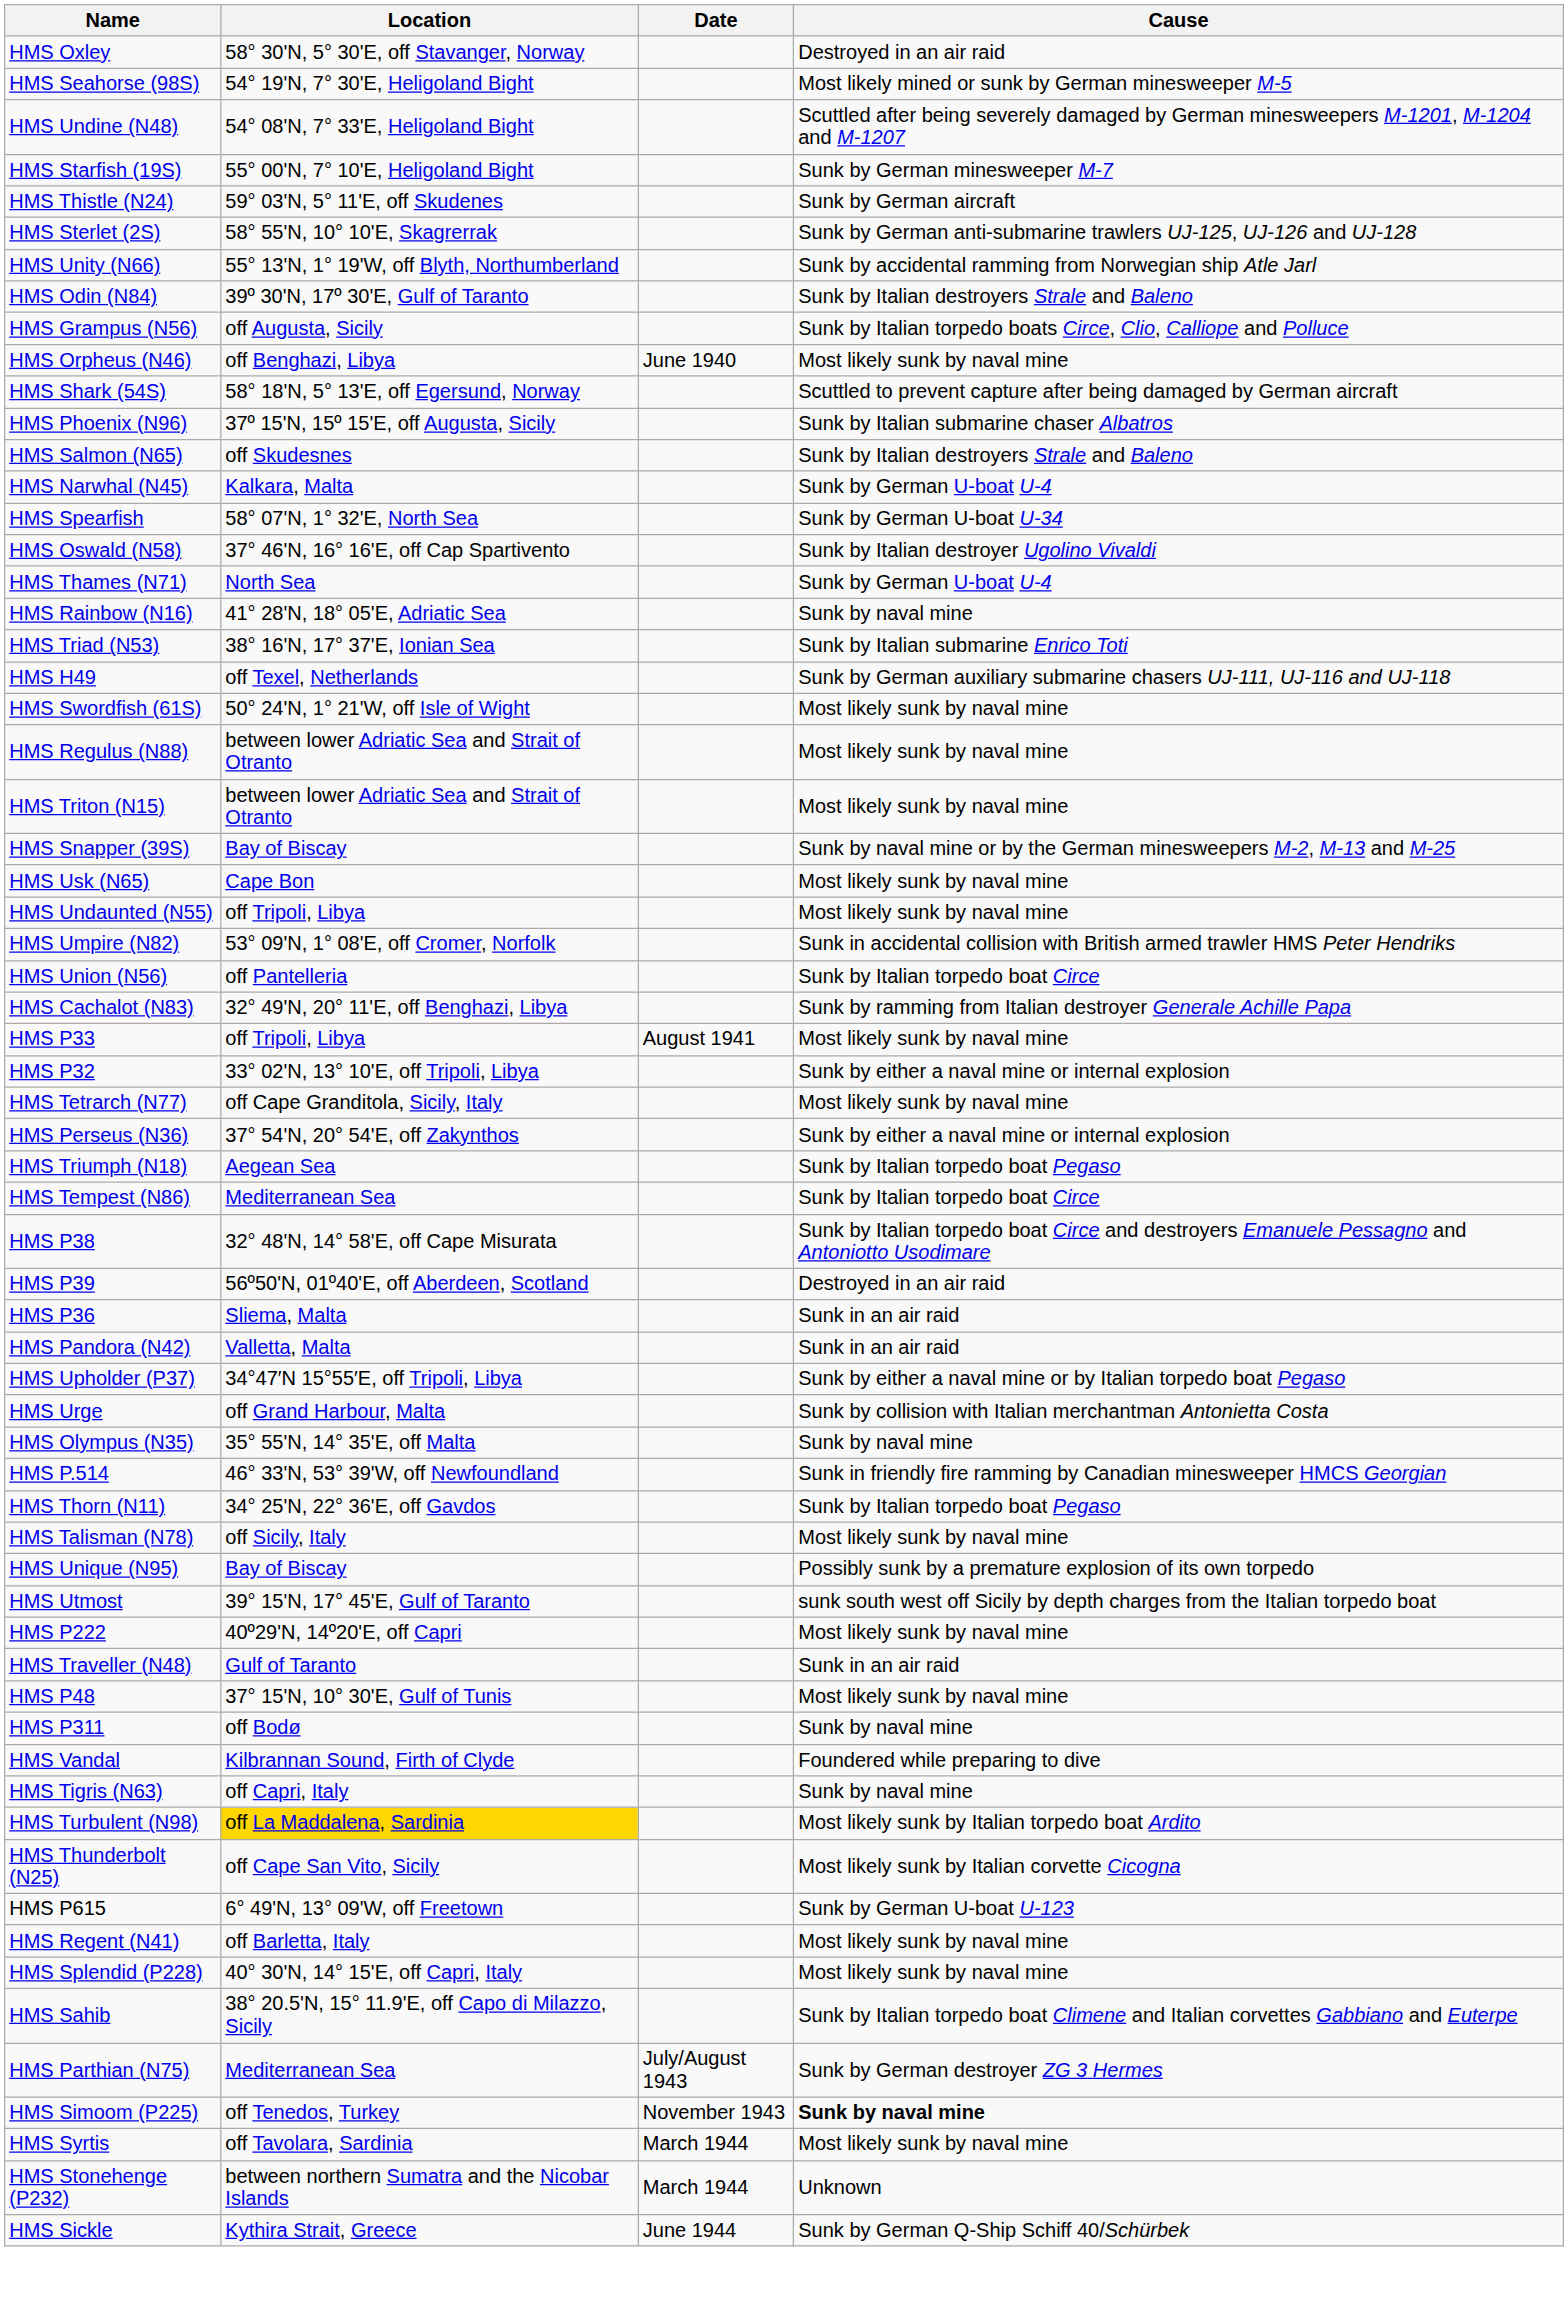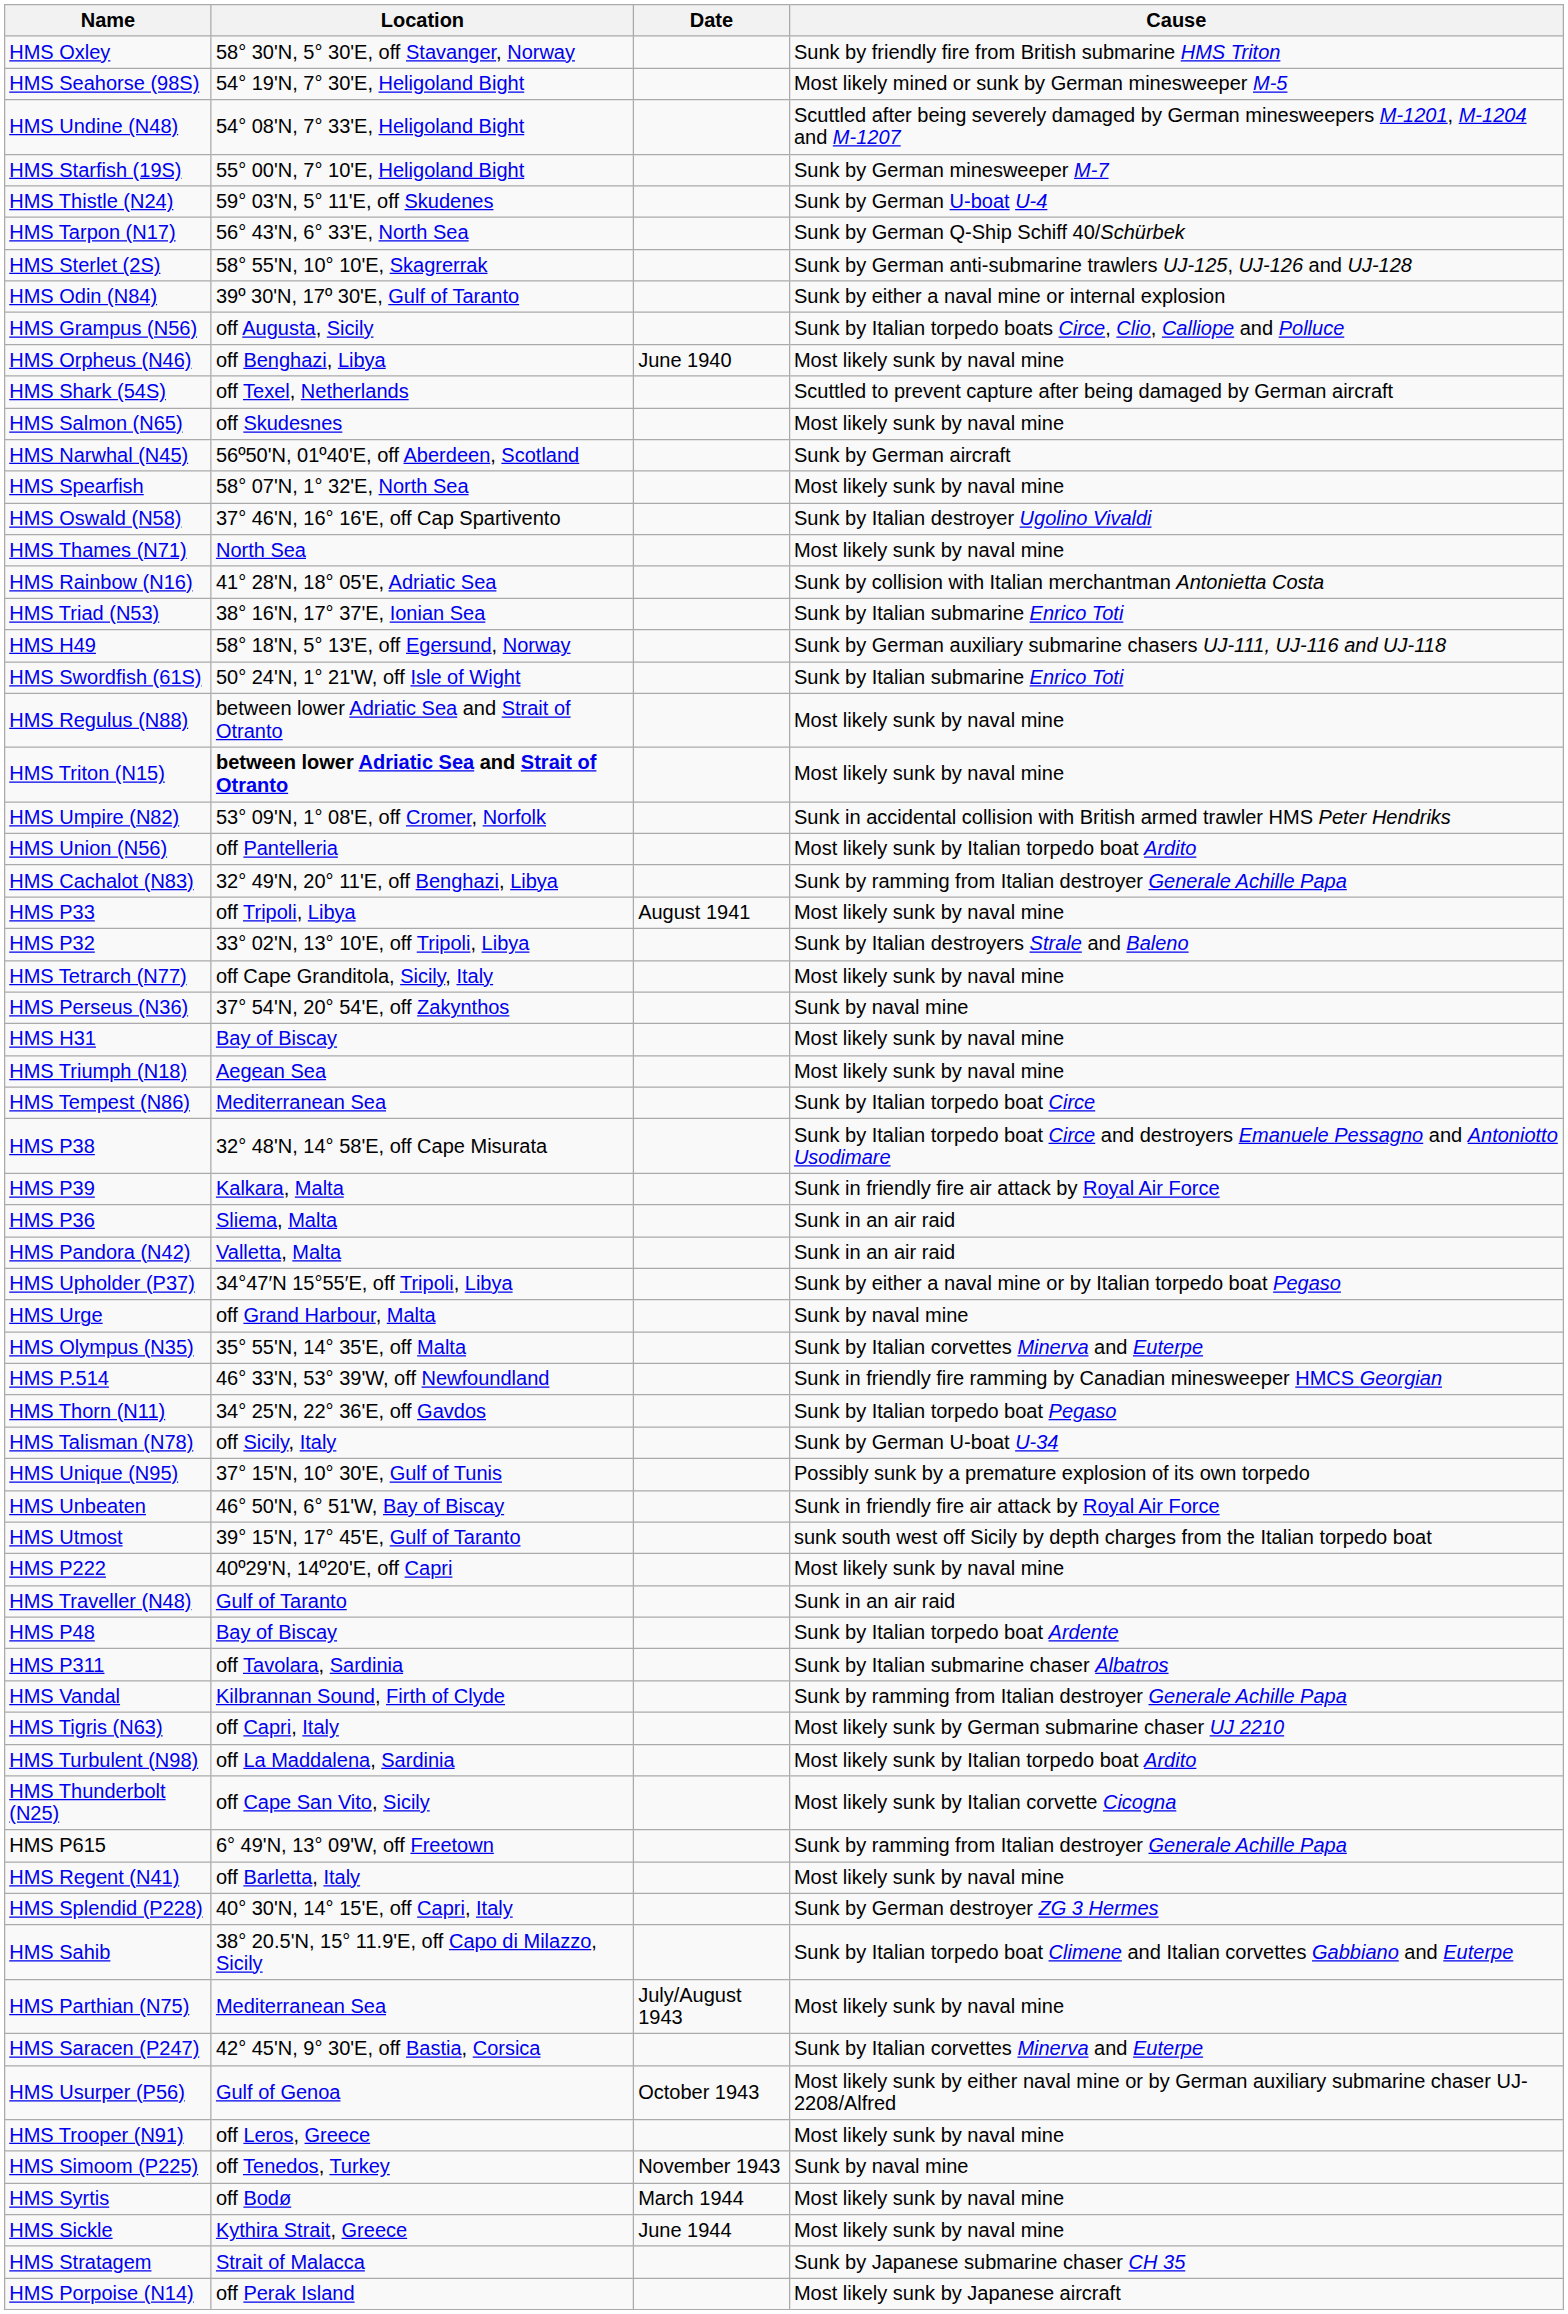HMS Oxley | Cause: Destroyed in an air raid -> Sunk by friendly fire from British submarine HMS Triton
HMS Thistle (N24) | Cause: Sunk by German aircraft -> Sunk by German U-boat U-4
+ row: HMS Tarpon (N17) | 56° 43'N, 6° 33'E, North Sea | Sunk by German Q-Ship Schiff 40/Schürbek
- row: HMS Unity (N66) | 55° 13'N, 1° 19'W, off Blyth, Northumberland | Sunk by accidental ramming from Norwegian ship Atle Jarl
HMS Odin (N84) | Cause: Sunk by Italian destroyers Strale and Baleno -> Sunk by either a naval mine or internal explosion
HMS Shark (54S) | Location: 58° 18'N, 5° 13'E, off Egersund, Norway -> off Texel, Netherlands
- row: HMS Phoenix (N96) | 37º 15'N, 15º 15'E, off Augusta, Sicily | Sunk by Italian submarine chaser Albatros
HMS Salmon (N65) | Cause: Sunk by Italian destroyers Strale and Baleno -> Most likely sunk by naval mine
HMS Narwhal (N45) | Location: Kalkara, Malta -> 56º50'N, 01º40'E, off Aberdeen, Scotland
HMS Narwhal (N45) | Cause: Sunk by German U-boat U-4 -> Sunk by German aircraft
HMS Spearfish | Cause: Sunk by German U-boat U-34 -> Most likely sunk by naval mine
HMS Thames (N71) | Cause: Sunk by German U-boat U-4 -> Most likely sunk by naval mine
HMS Rainbow (N16) | Cause: Sunk by naval mine -> Sunk by collision with Italian merchantman Antonietta Costa
HMS H49 | Location: off Texel, Netherlands -> 58° 18'N, 5° 13'E, off Egersund, Norway
HMS Swordfish (61S) | Cause: Most likely sunk by naval mine -> Sunk by Italian submarine Enrico Toti
HMS Triton (N15) | Location: normal -> bold
- row: HMS Snapper (39S) | Bay of Biscay | Sunk by naval mine or by the German minesweepers M-2, M-13 and M-25
- row: HMS Usk (N65) | Cape Bon | Most likely sunk by naval mine
- row: HMS Undaunted (N55) | off Tripoli, Libya | Most likely sunk by naval mine
HMS Union (N56) | Cause: Sunk by Italian torpedo boat Circe -> Most likely sunk by Italian torpedo boat Ardito
HMS P32 | Cause: Sunk by either a naval mine or internal explosion -> Sunk by Italian destroyers Strale and Baleno
HMS Perseus (N36) | Cause: Sunk by either a naval mine or internal explosion -> Sunk by naval mine
+ row: HMS H31 | Bay of Biscay | Most likely sunk by naval mine
HMS Triumph (N18) | Cause: Sunk by Italian torpedo boat Pegaso -> Most likely sunk by naval mine
HMS P39 | Location: 56º50'N, 01º40'E, off Aberdeen, Scotland -> Kalkara, Malta
HMS P39 | Cause: Destroyed in an air raid -> Sunk in friendly fire air attack by Royal Air Force
HMS Urge | Cause: Sunk by collision with Italian merchantman Antonietta Costa -> Sunk by naval mine
HMS Olympus (N35) | Cause: Sunk by naval mine -> Sunk by Italian corvettes Minerva and Euterpe
HMS Talisman (N78) | Cause: Most likely sunk by naval mine -> Sunk by German U-boat U-34
HMS Unique (N95) | Location: Bay of Biscay -> 37° 15'N, 10° 30'E, Gulf of Tunis
+ row: HMS Unbeaten | 46° 50'N, 6° 51'W, Bay of Biscay | Sunk in friendly fire air attack by Royal Air Force
HMS P48 | Location: 37° 15'N, 10° 30'E, Gulf of Tunis -> Bay of Biscay
HMS P48 | Cause: Most likely sunk by naval mine -> Sunk by Italian torpedo boat Ardente
HMS P311 | Location: off Bodø -> off Tavolara, Sardinia
HMS P311 | Cause: Sunk by naval mine -> Sunk by Italian submarine chaser Albatros
HMS Vandal | Cause: Foundered while preparing to dive -> Sunk by ramming from Italian destroyer Generale Achille Papa
HMS Tigris (N63) | Cause: Sunk by naval mine -> Most likely sunk by German submarine chaser UJ 2210
HMS Turbulent (N98) | Location: gold background -> no background
HMS P615 | Cause: Sunk by German U-boat U-123 -> Sunk by ramming from Italian destroyer Generale Achille Papa
HMS Splendid (P228) | Cause: Most likely sunk by naval mine -> Sunk by German destroyer ZG 3 Hermes
HMS Parthian (N75) | Cause: Sunk by German destroyer ZG 3 Hermes -> Most likely sunk by naval mine
+ row: HMS Saracen (P247) | 42° 45'N, 9° 30'E, off Bastia, Corsica | Sunk by Italian corvettes Minerva and Euterpe
+ row: HMS Usurper (P56) | Gulf of Genoa | October 1943 | Most likely sunk by either naval mine or by German auxiliary submarine chaser UJ-2208/Alfred
+ row: HMS Trooper (N91) | off Leros, Greece | Most likely sunk by naval mine
HMS Simoom (P225) | Cause: bold -> normal
HMS Syrtis | Location: off Tavolara, Sardinia -> off Bodø
- row: HMS Stonehenge (P232) | between northern Sumatra and the Nicobar Islands | March 1944 | Unknown
HMS Sickle | Cause: Sunk by German Q-Ship Schiff 40/Schürbek -> Most likely sunk by naval mine
+ row: HMS Stratagem | Strait of Malacca | Sunk by Japanese submarine chaser CH 35
+ row: HMS Porpoise (N14) | off Perak Island | Most likely sunk by Japanese aircraft
